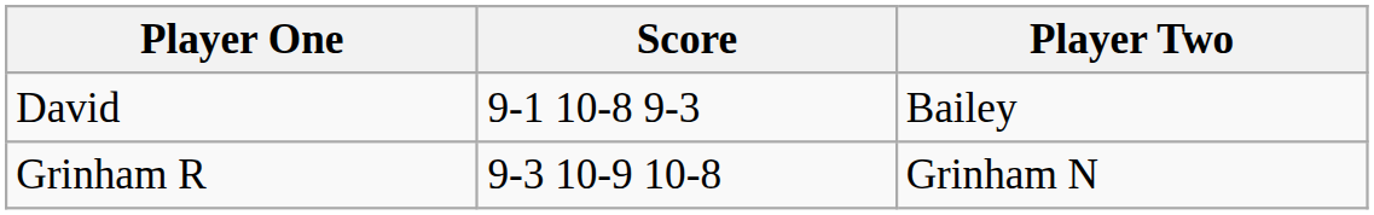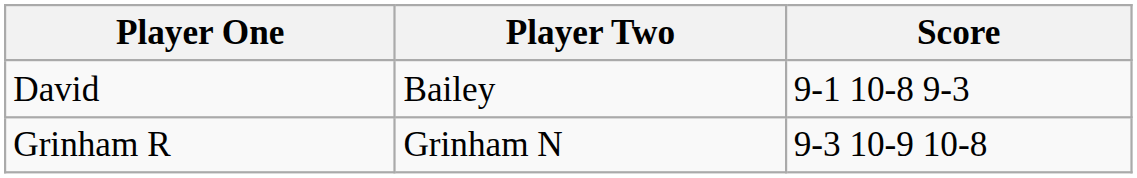columns swapped: Player Two <-> Score
